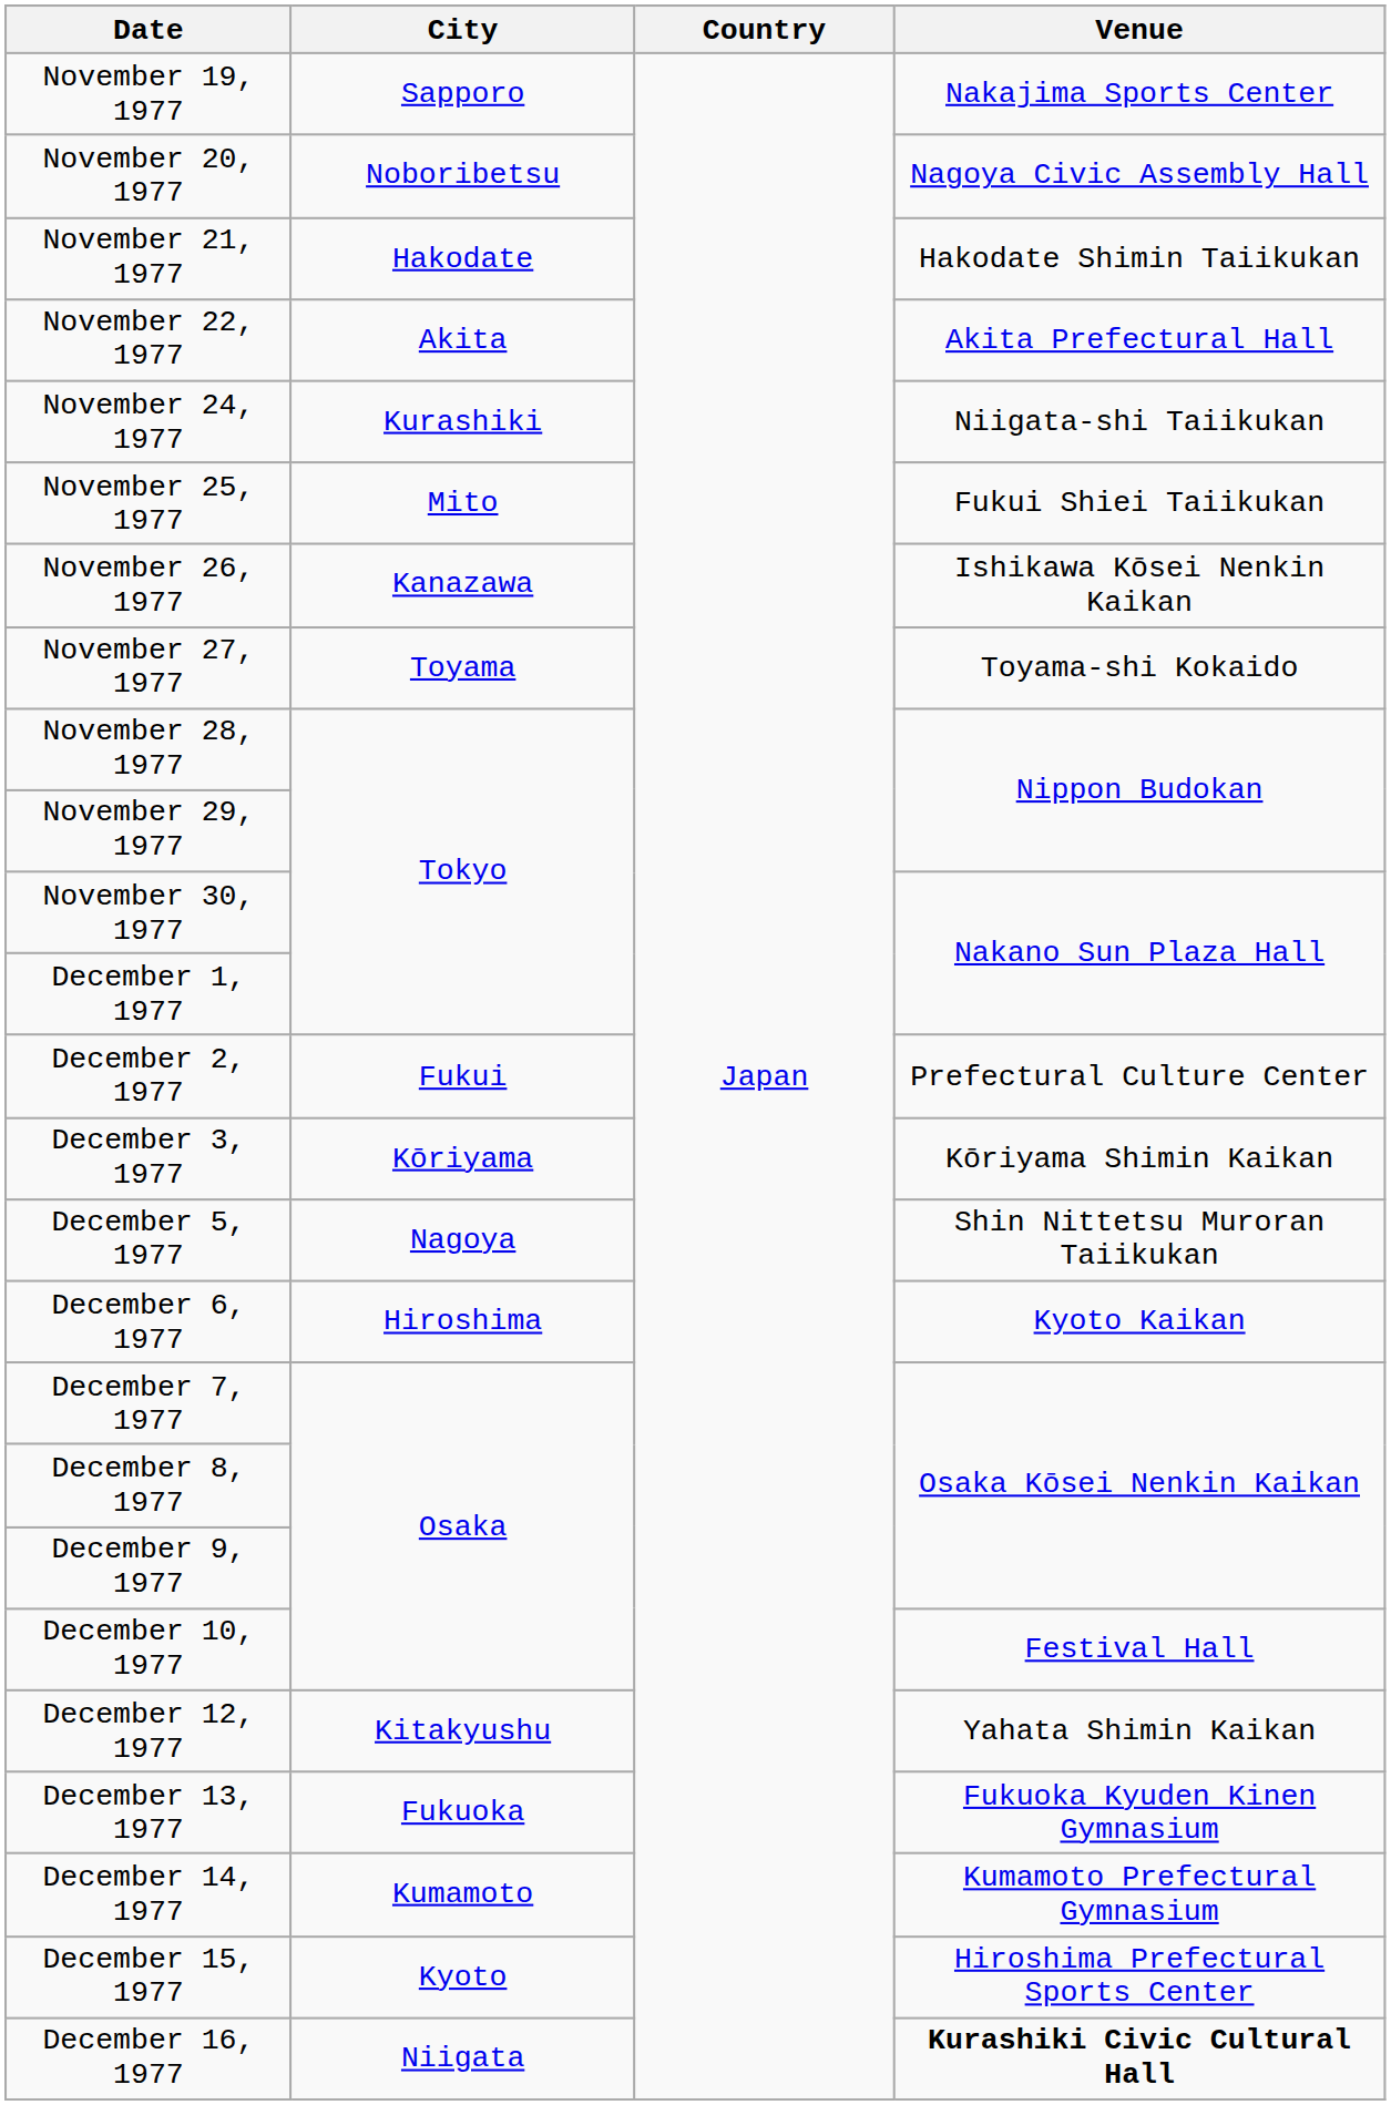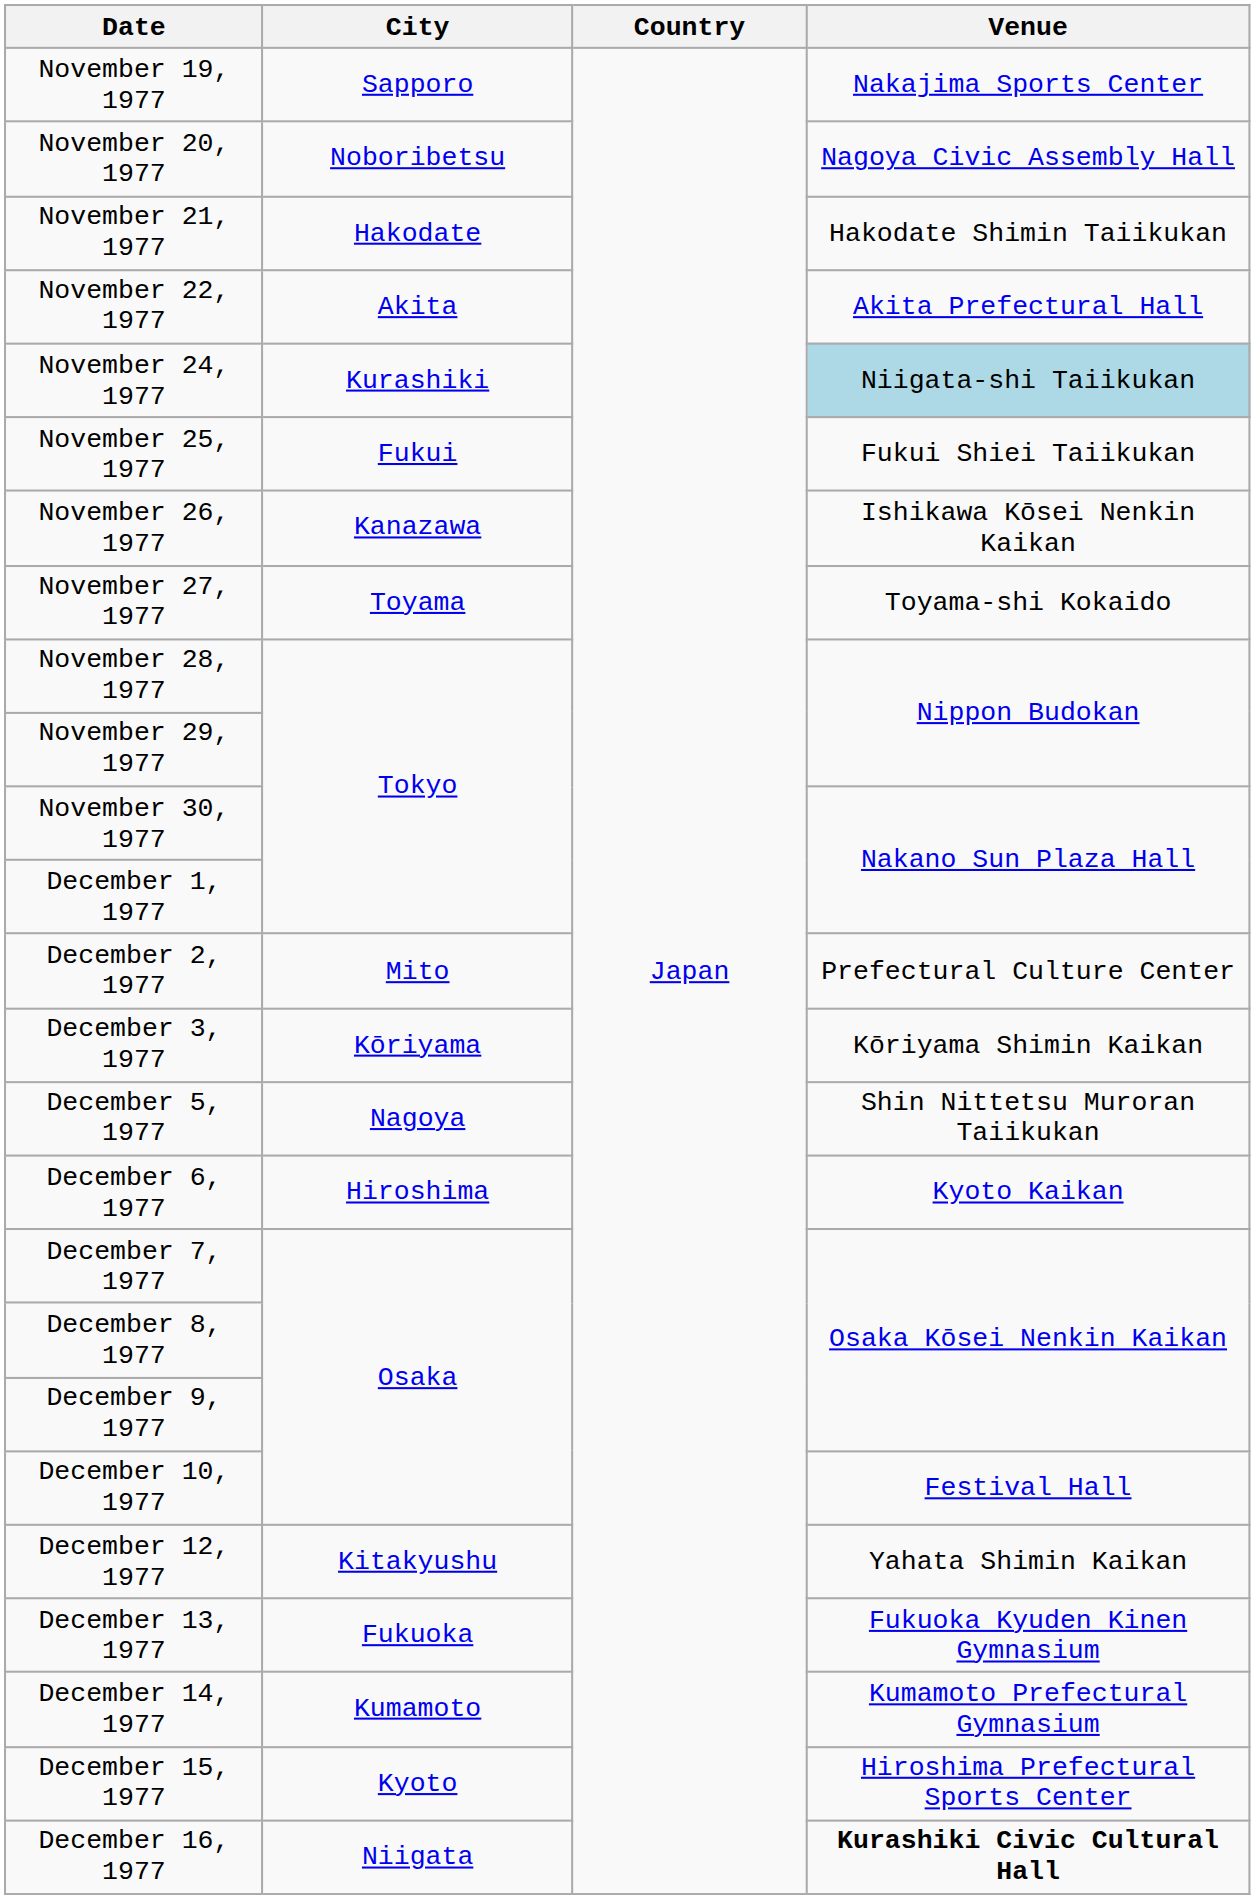November 24, 1977 | Venue: no background -> lightblue background
November 25, 1977 | City: Mito -> Fukui
December 2, 1977 | City: Fukui -> Mito
